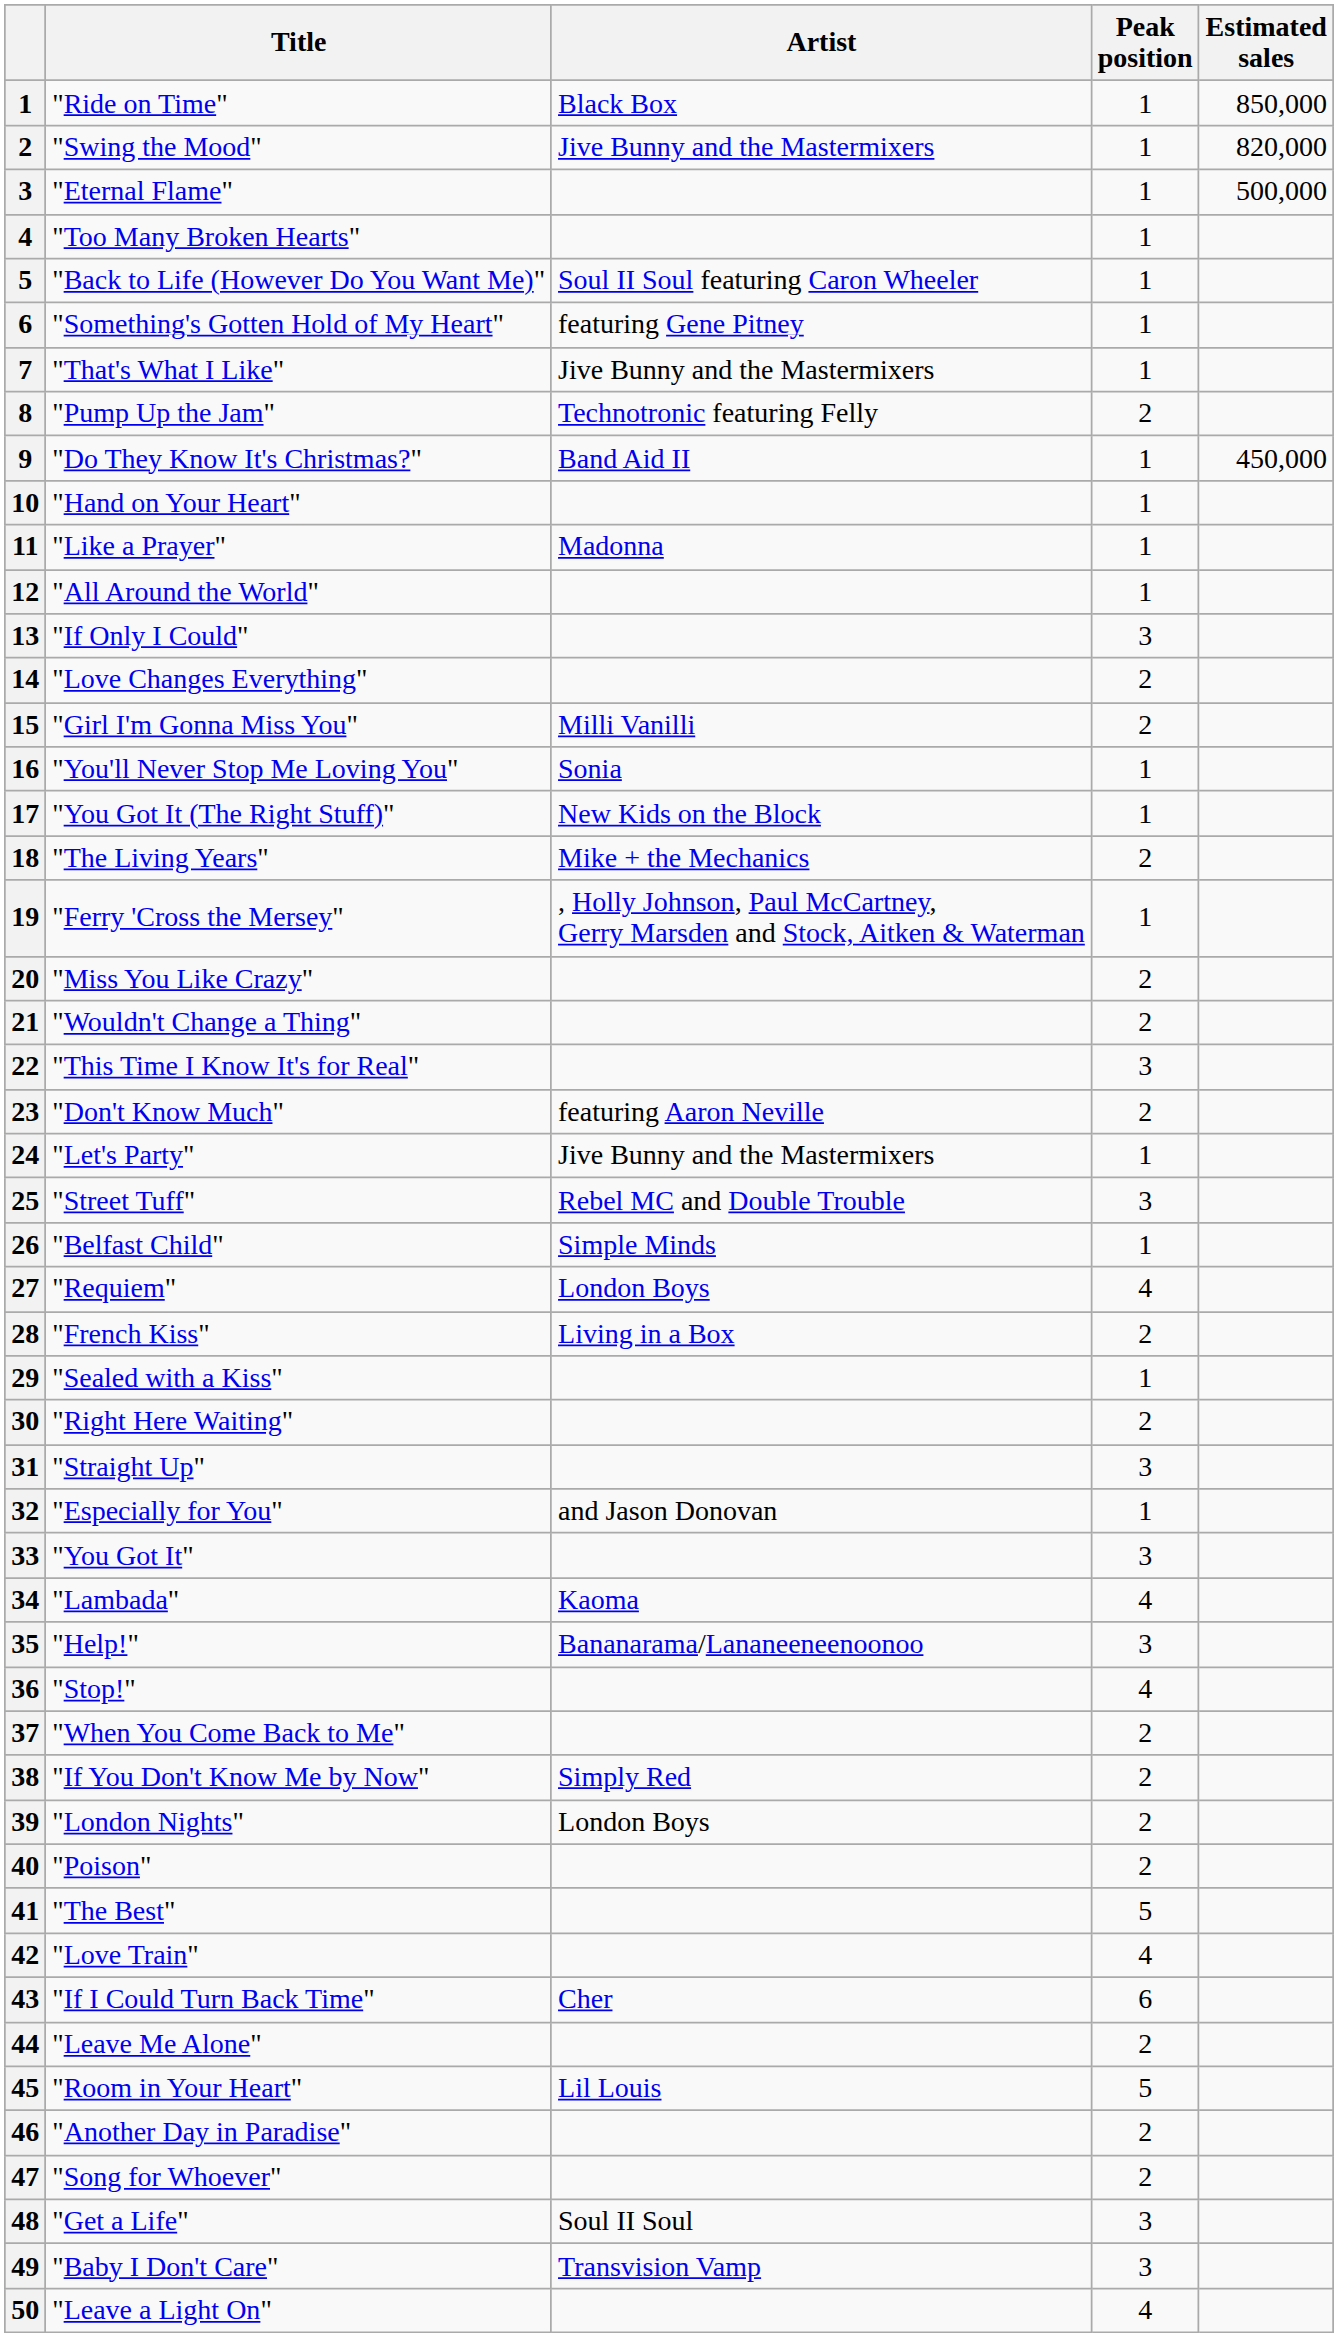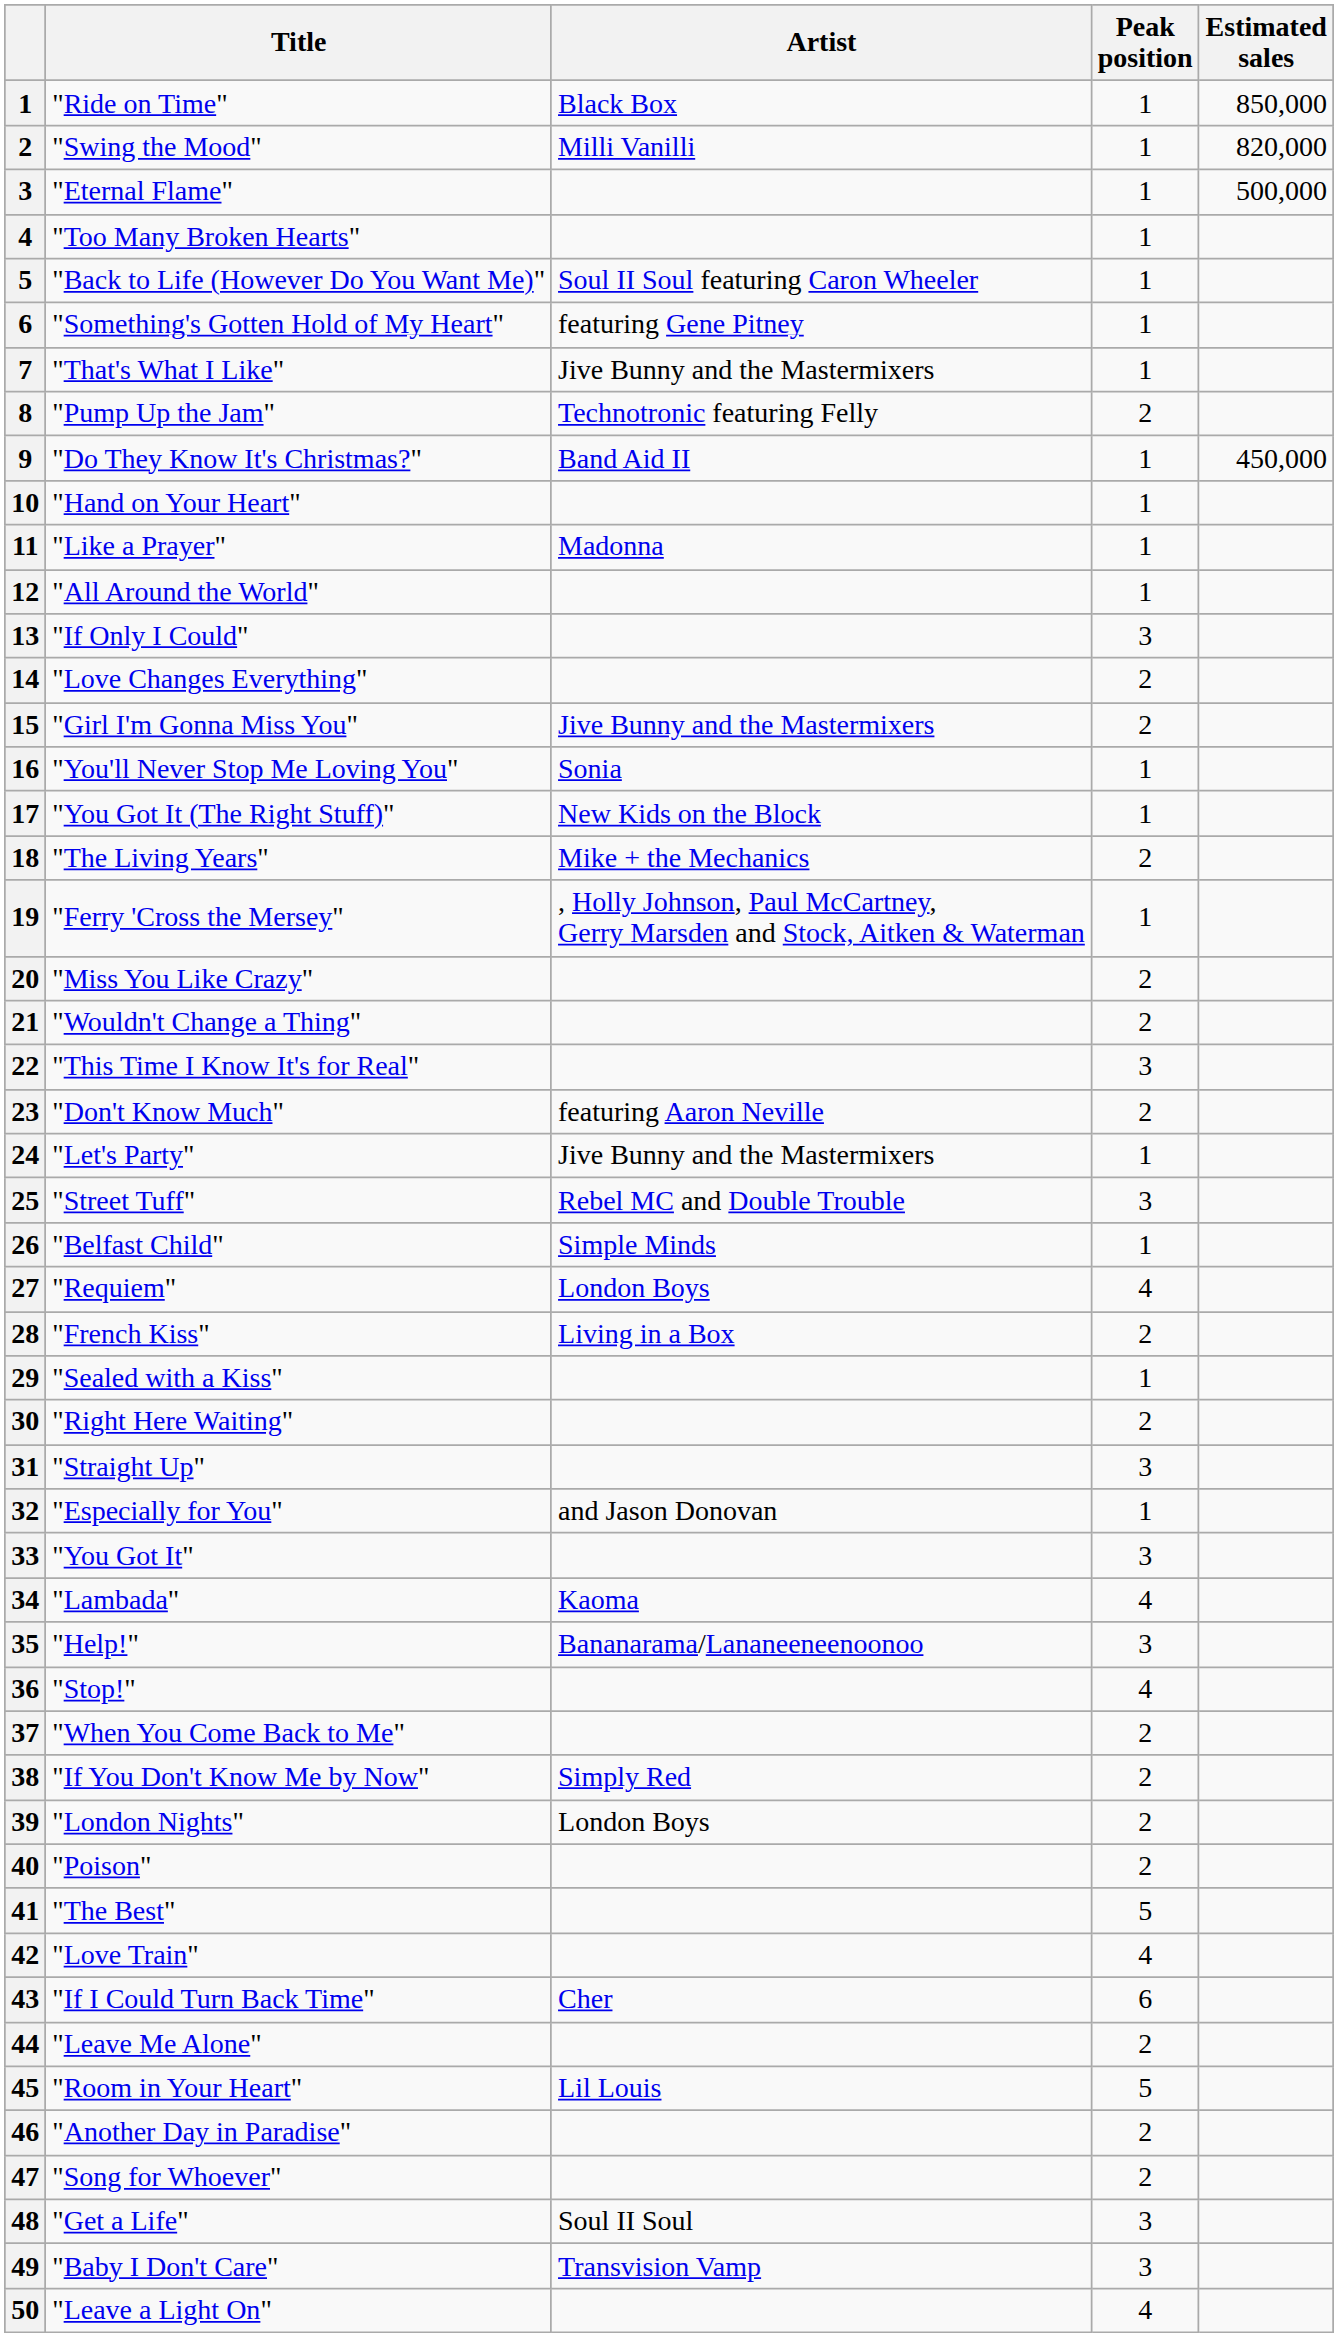"Swing the Mood" | Artist: Jive Bunny and the Mastermixers -> Milli Vanilli
"Girl I'm Gonna Miss You" | Artist: Milli Vanilli -> Jive Bunny and the Mastermixers
